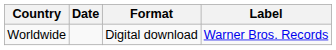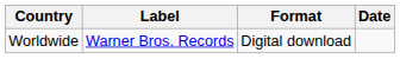columns swapped: Date <-> Label
